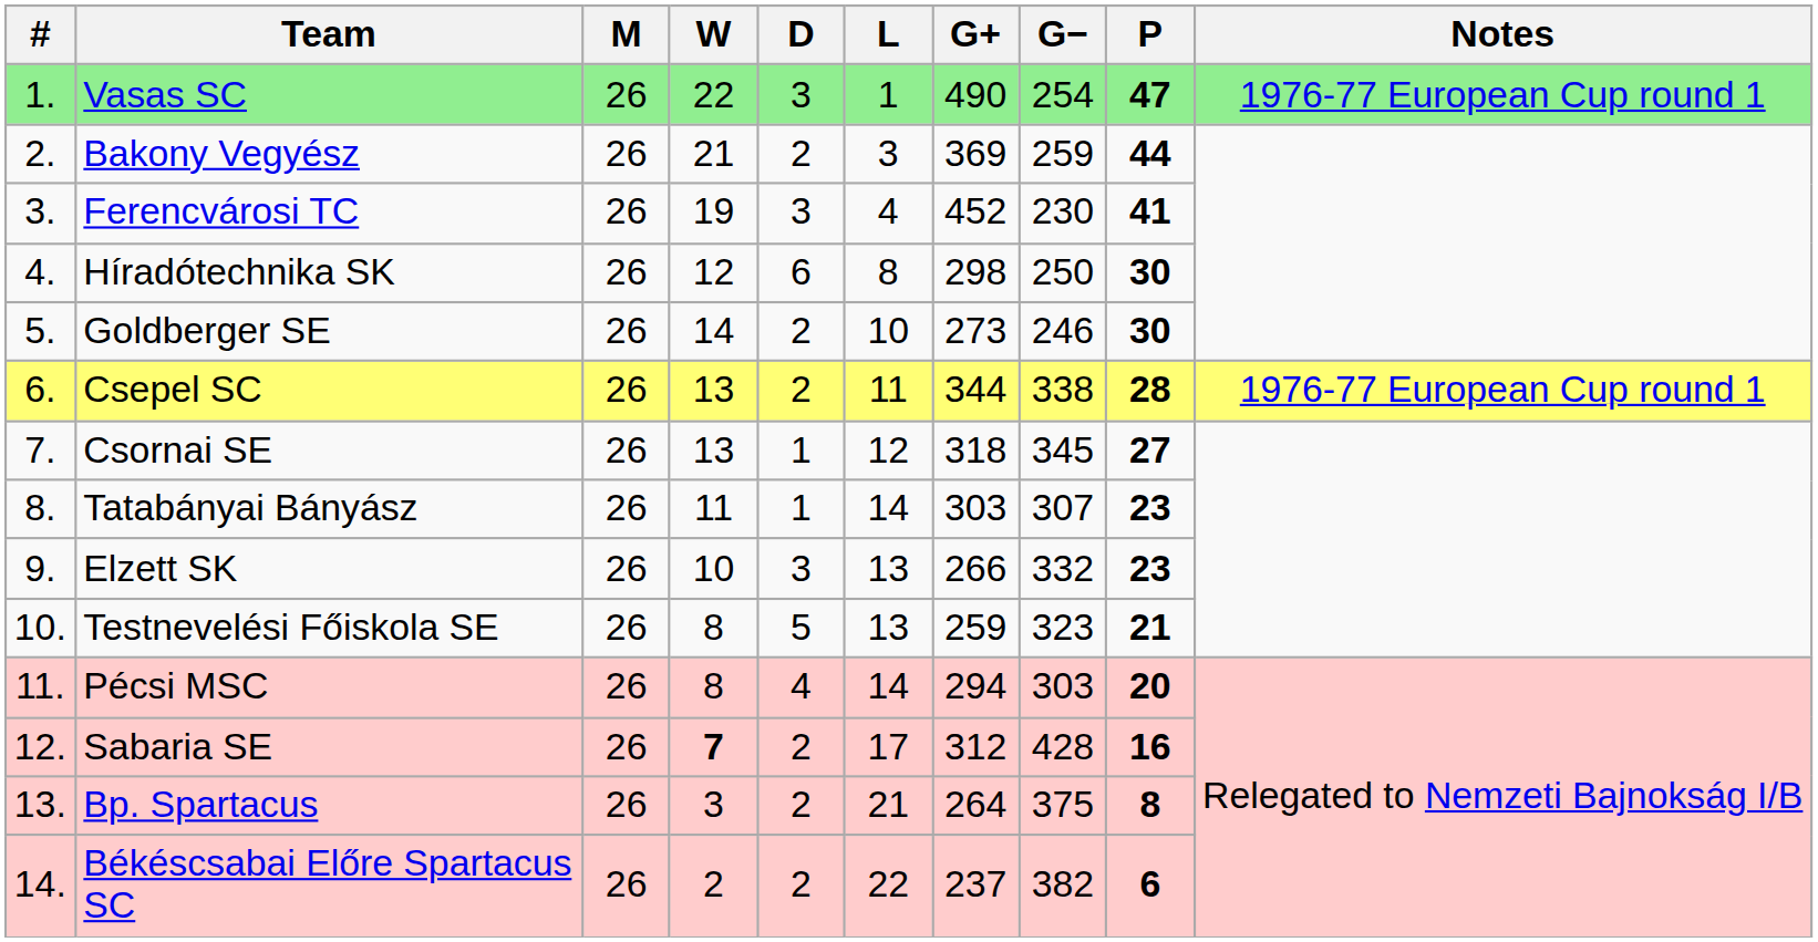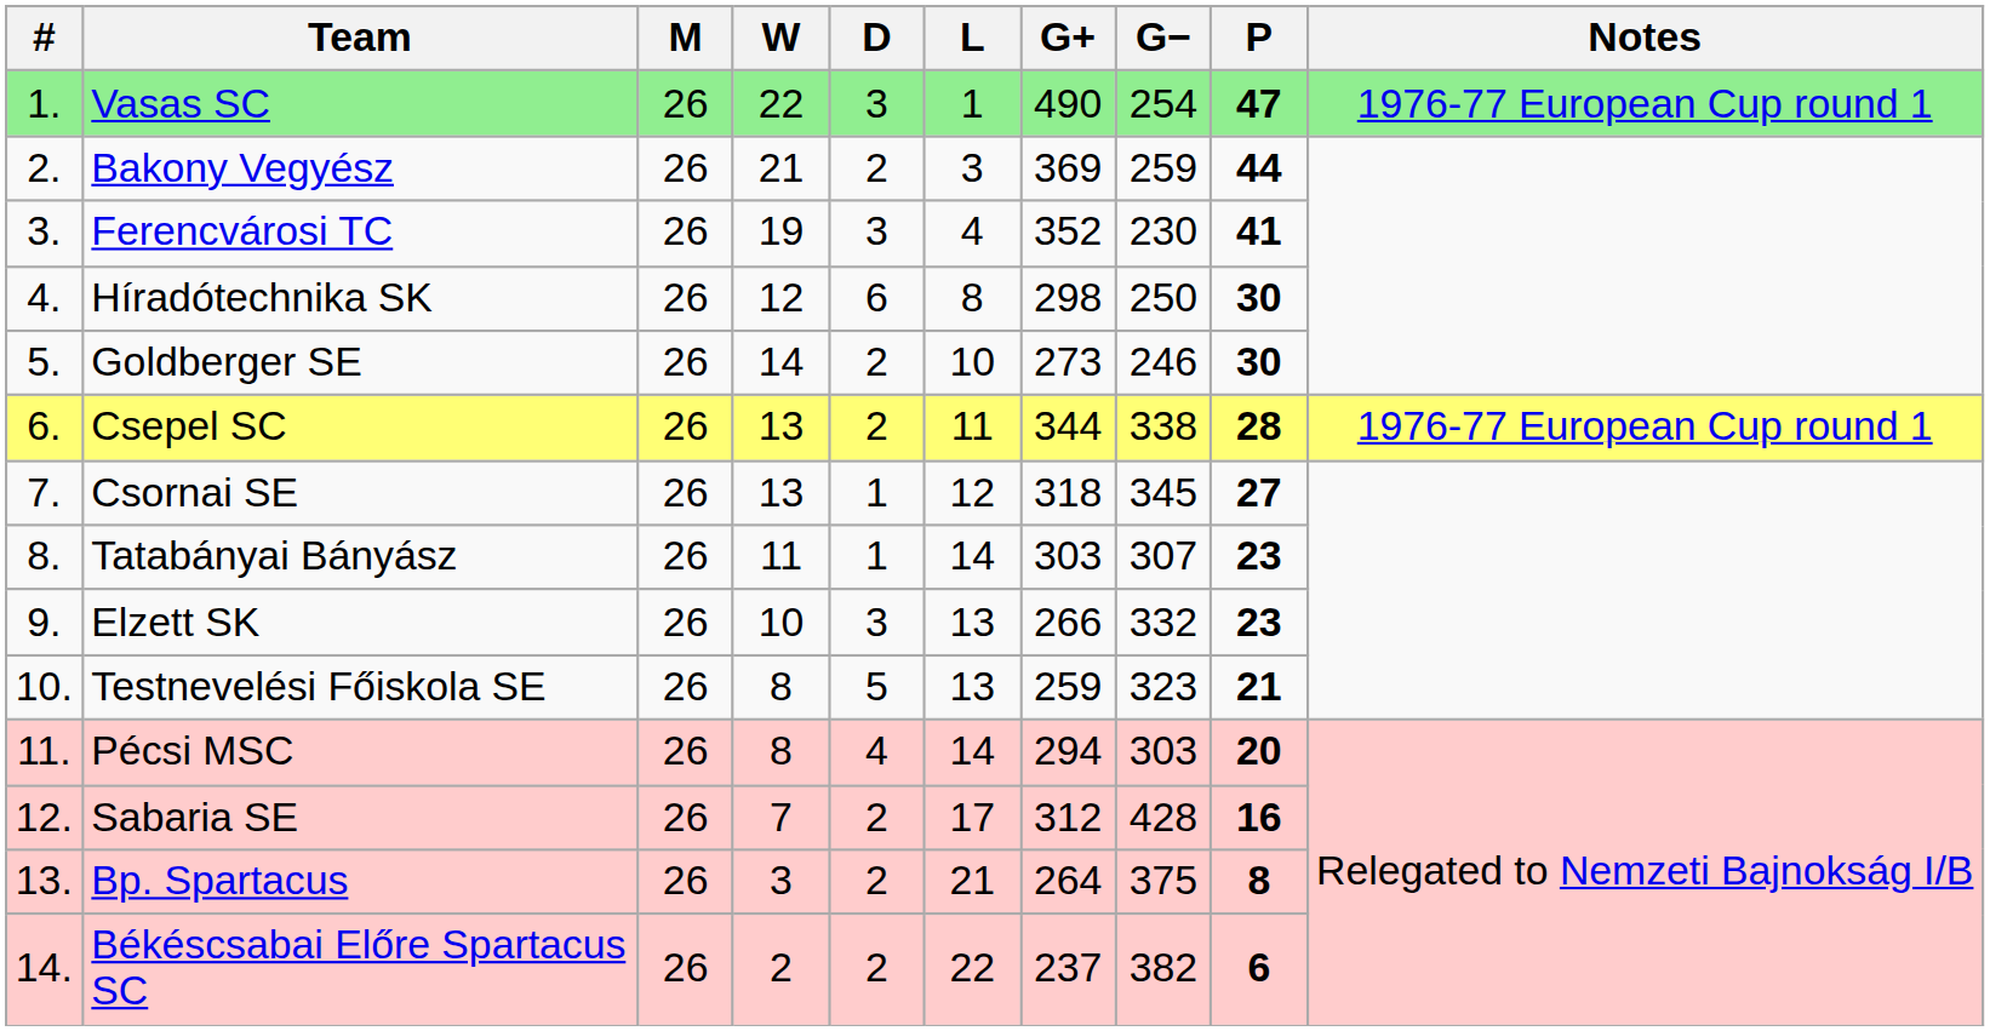Ferencvárosi TC | G+: 452 -> 352
Sabaria SE | W: bold -> normal
